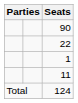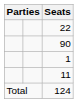rows swapped: 90 <-> 22
